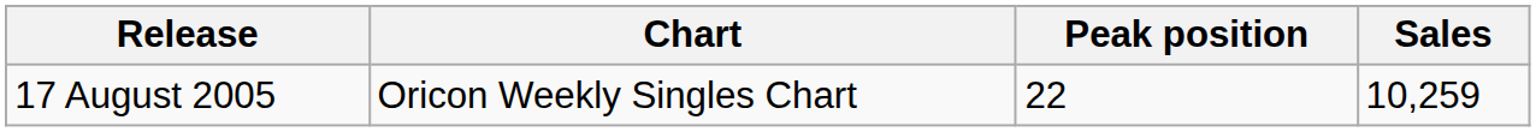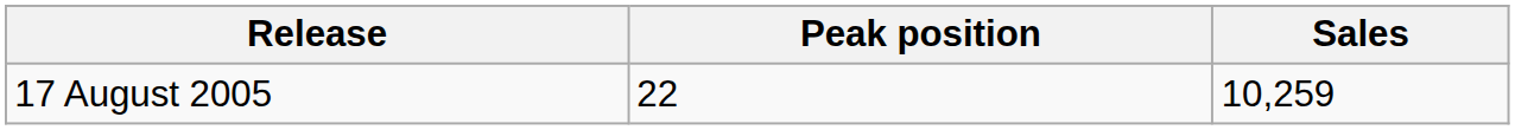- column: Chart | Oricon Weekly Singles Chart
